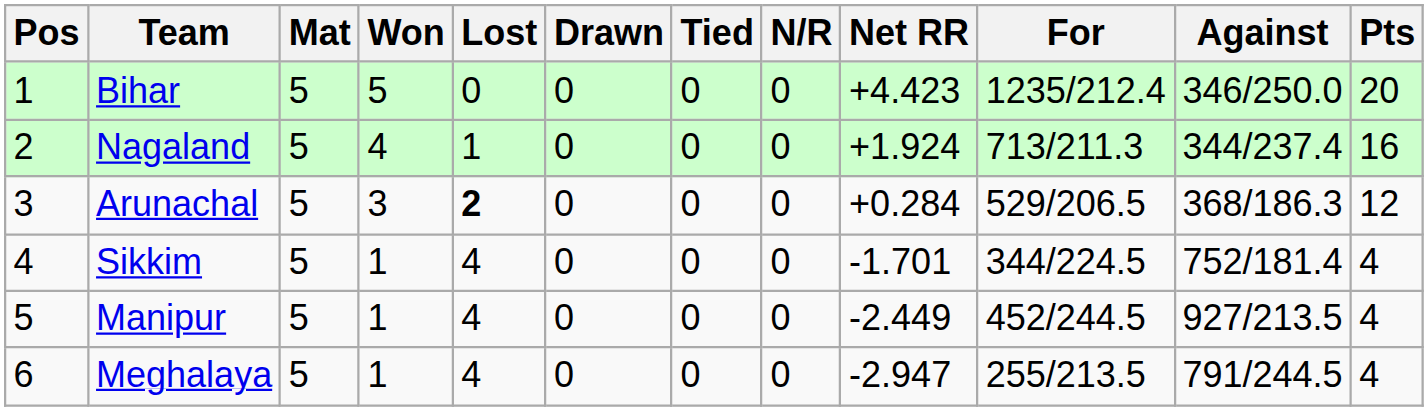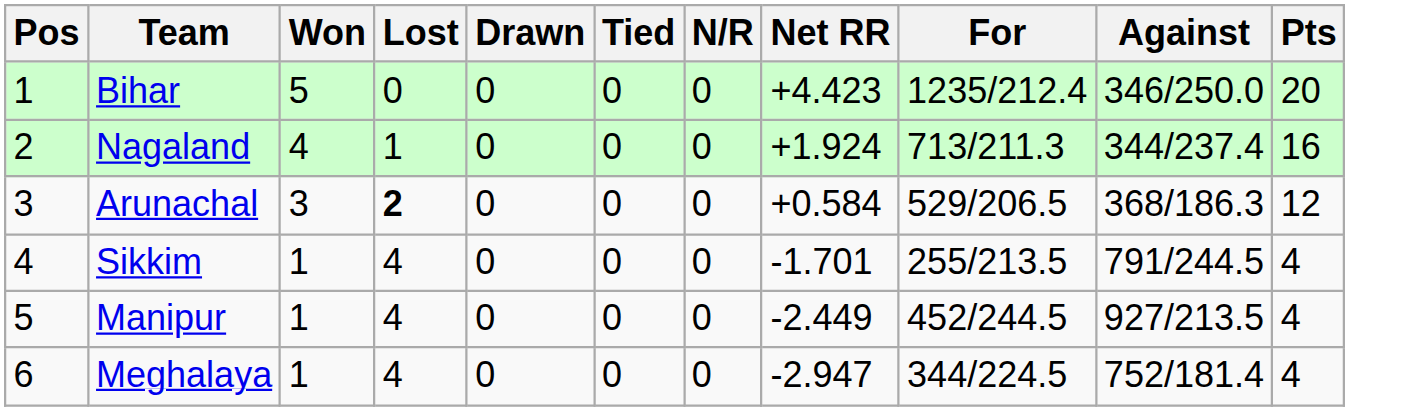- column: Mat | 5 | 5 | 5 | 5 | 5 | 5
Arunachal | Net RR: +0.284 -> +0.584
Sikkim | For: 344/224.5 -> 255/213.5
Sikkim | Against: 752/181.4 -> 791/244.5
Meghalaya | For: 255/213.5 -> 344/224.5
Meghalaya | Against: 791/244.5 -> 752/181.4
